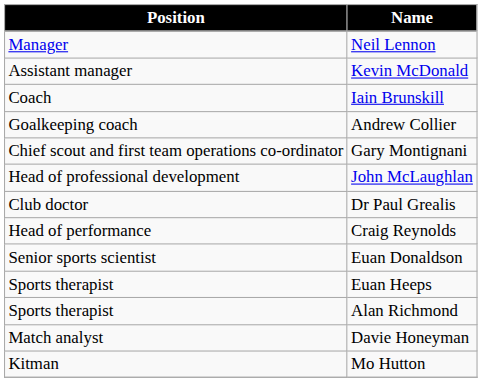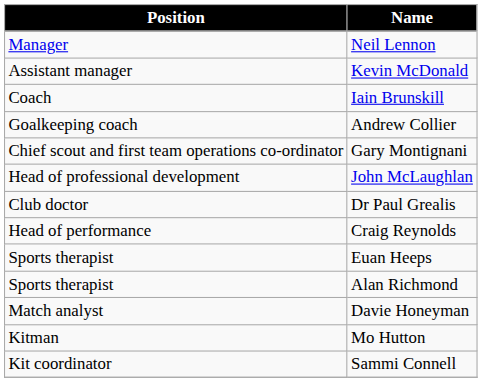- row: Senior sports scientist | Euan Donaldson
+ row: Kit coordinator | Sammi Connell
